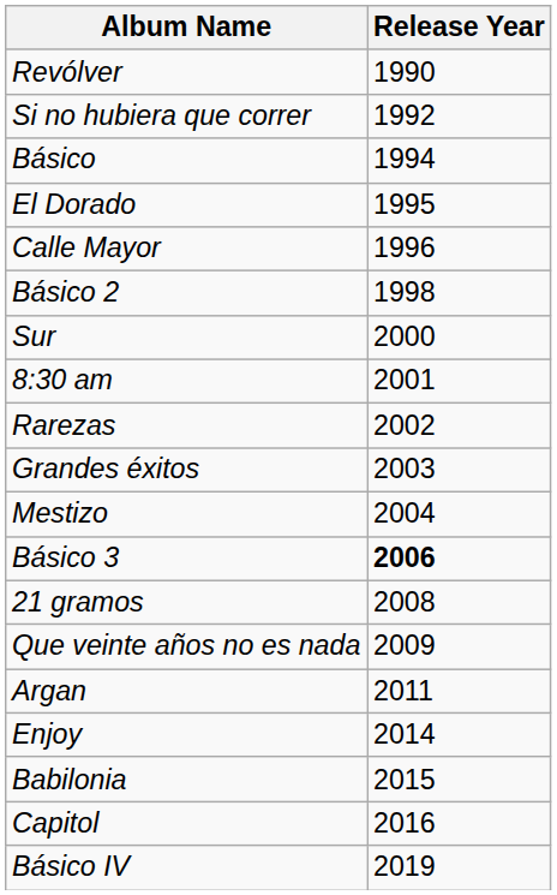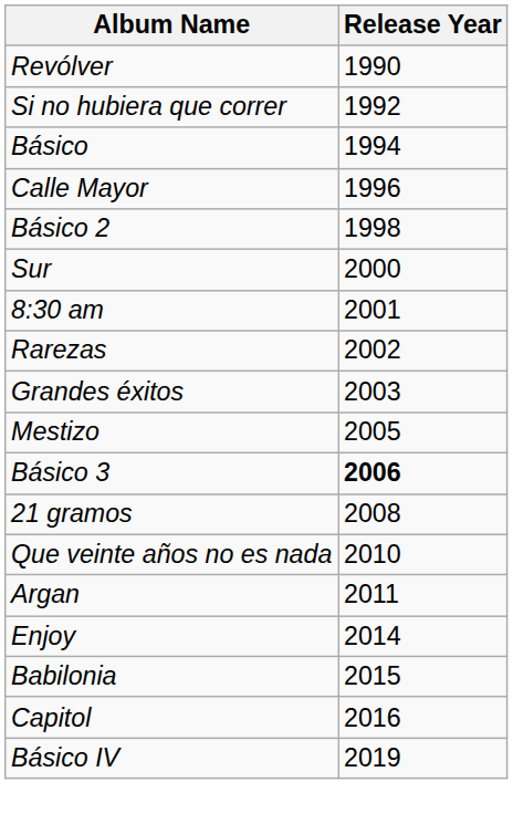- row: El Dorado | 1995
Mestizo | Release Year: 2004 -> 2005
Que veinte años no es nada | Release Year: 2009 -> 2010
